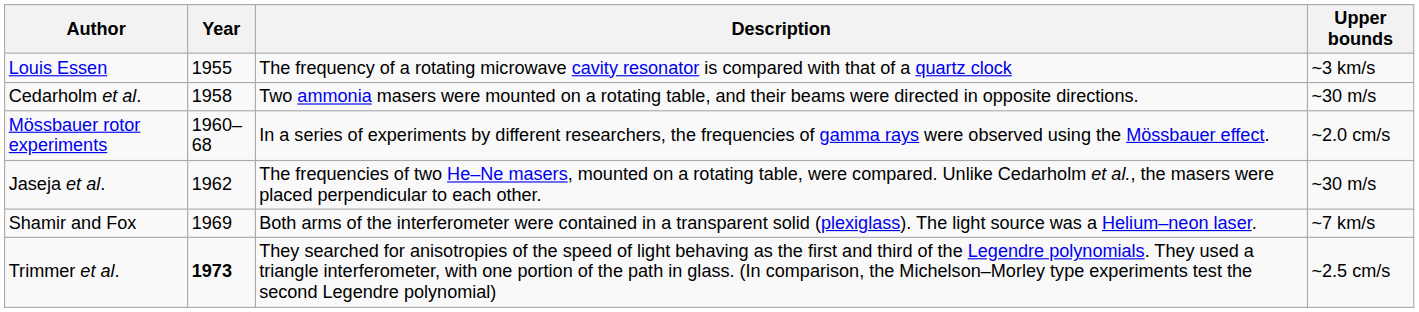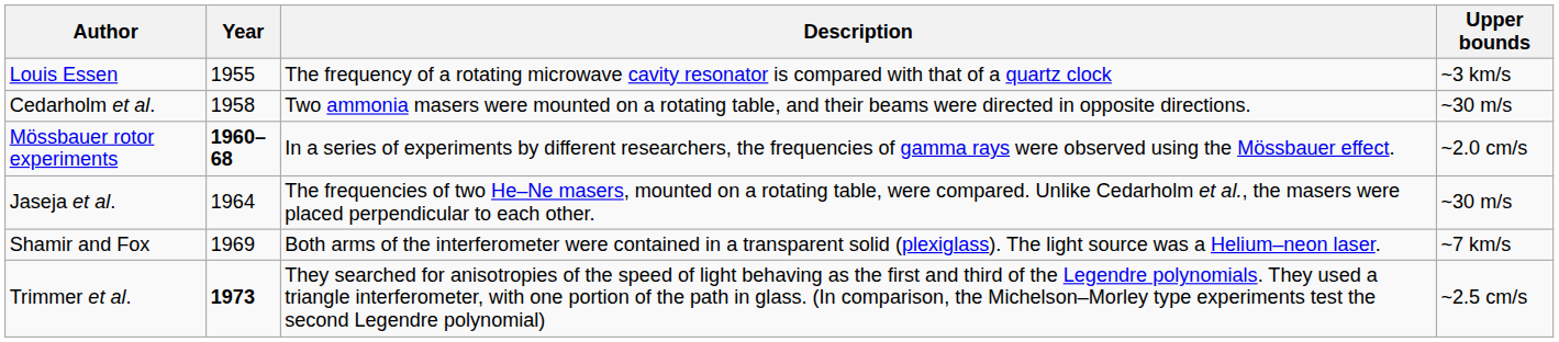Mössbauer rotor experiments | Year: normal -> bold
Jaseja et al. | Year: 1962 -> 1964
